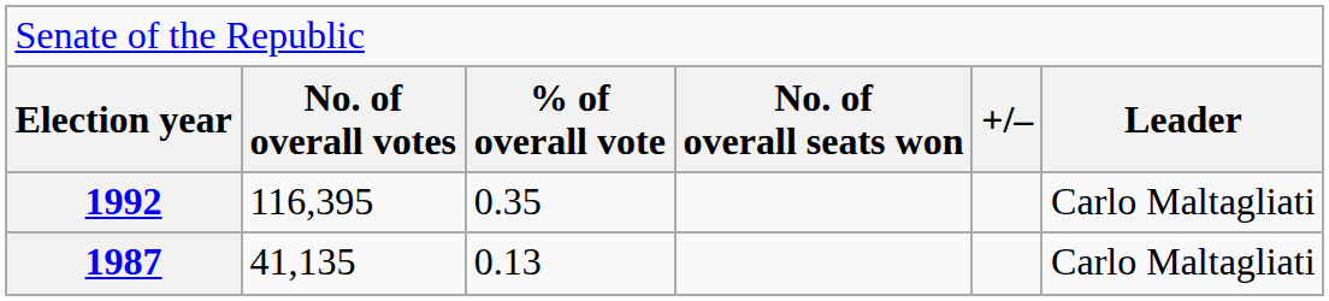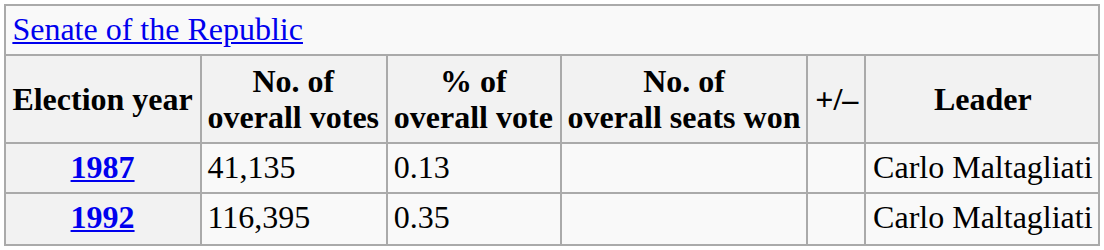rows swapped: 1987 <-> 1992
